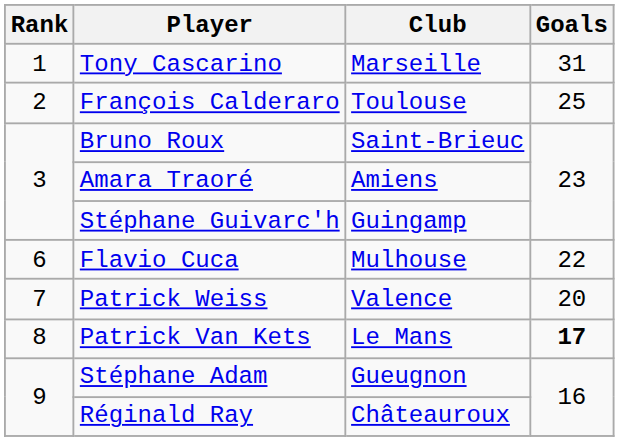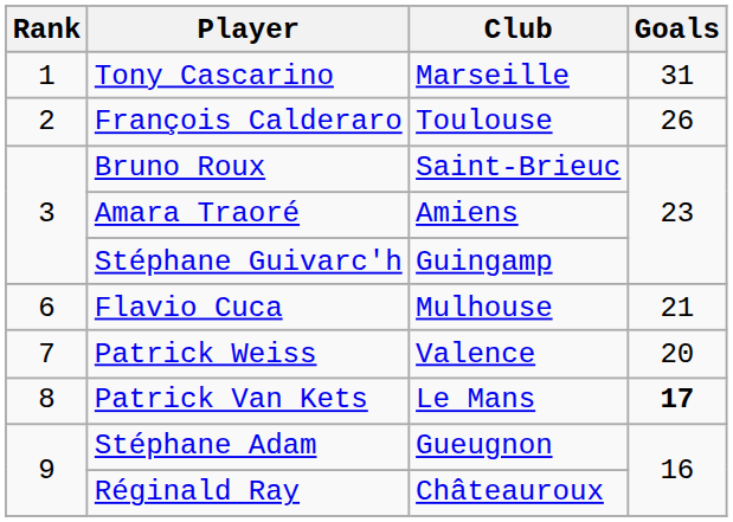François Calderaro | Goals: 25 -> 26
Flavio Cuca | Goals: 22 -> 21
